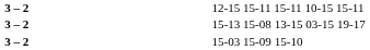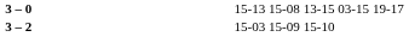- row: 3 – 2 | 12-15 15-11 15-11 10-15 15-11
15-13 15-08 13-15 03-15 19-17 | column 2: 3 – 2 -> 3 – 0
